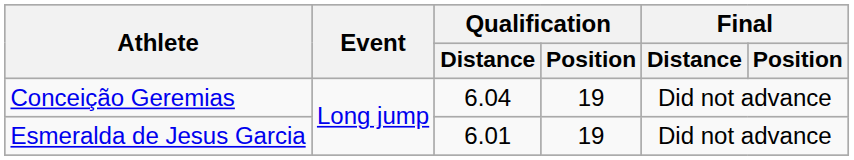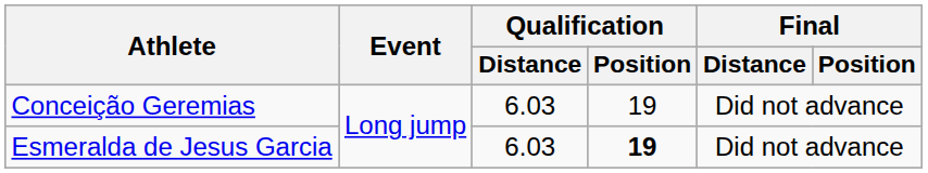Conceição Geremias | Qualification / Distance: 6.04 -> 6.03
Esmeralda de Jesus Garcia | Qualification / Distance: 6.01 -> 6.03
Esmeralda de Jesus Garcia | Qualification / Position: normal -> bold
